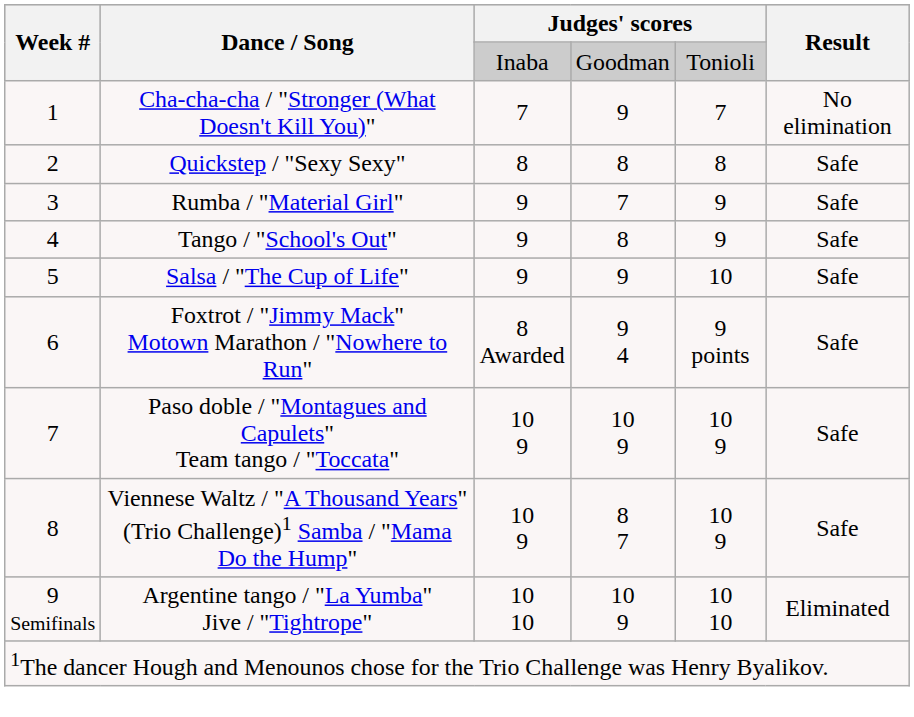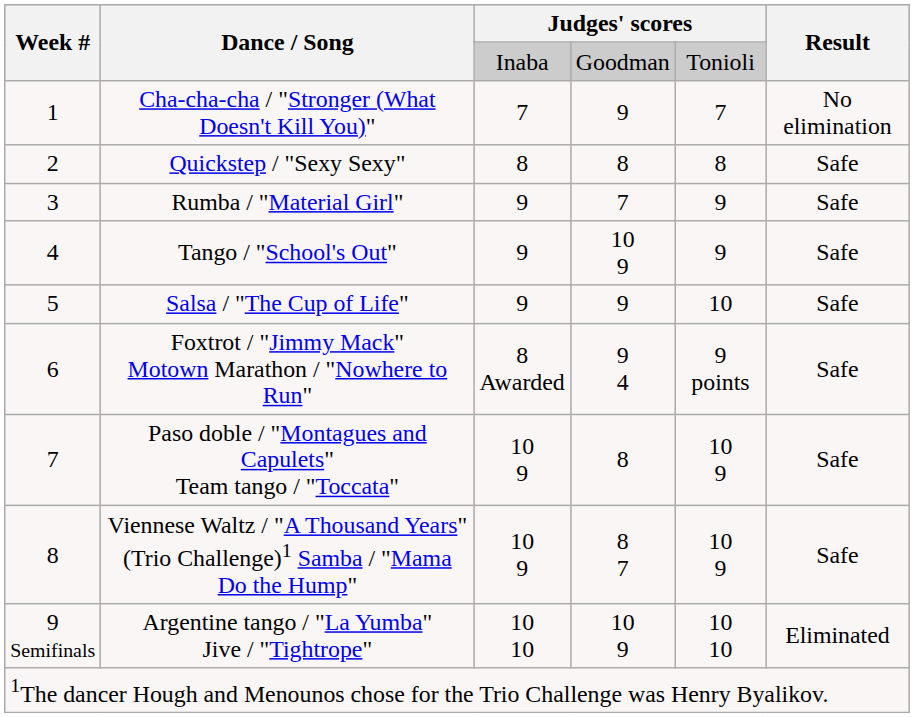Tango / "School's Out" | column 4: 8 -> 10 9
Paso doble / "Montagues and Capulets" Team tango / "Toccata" | column 4: 10 9 -> 8
